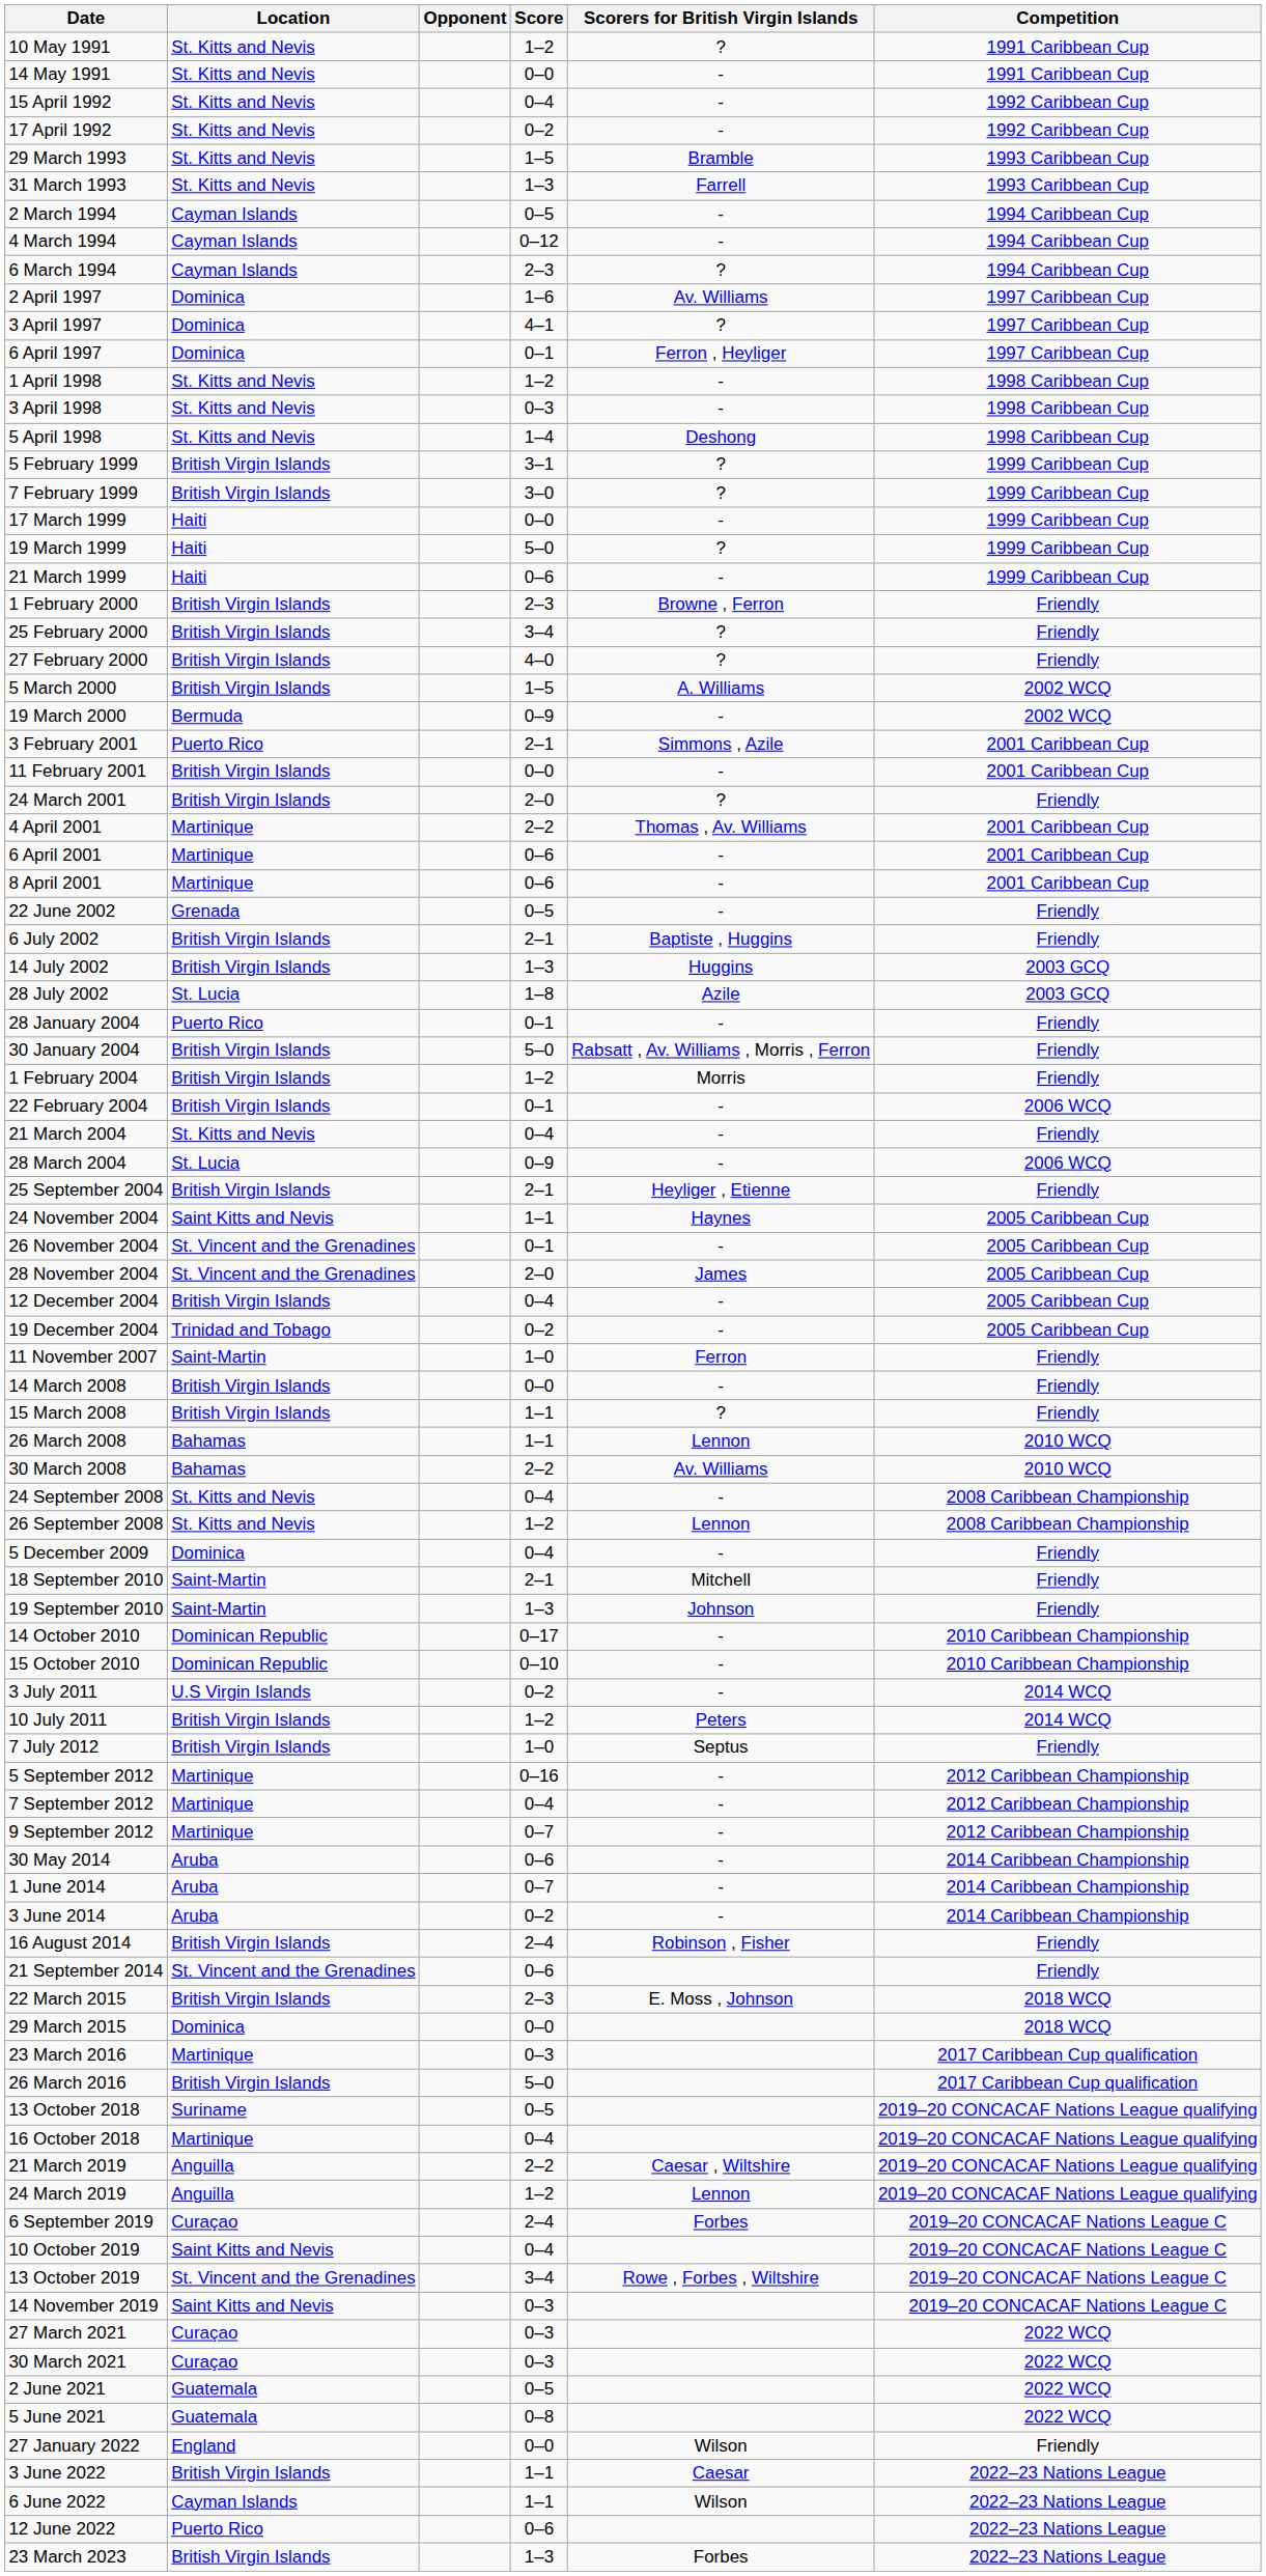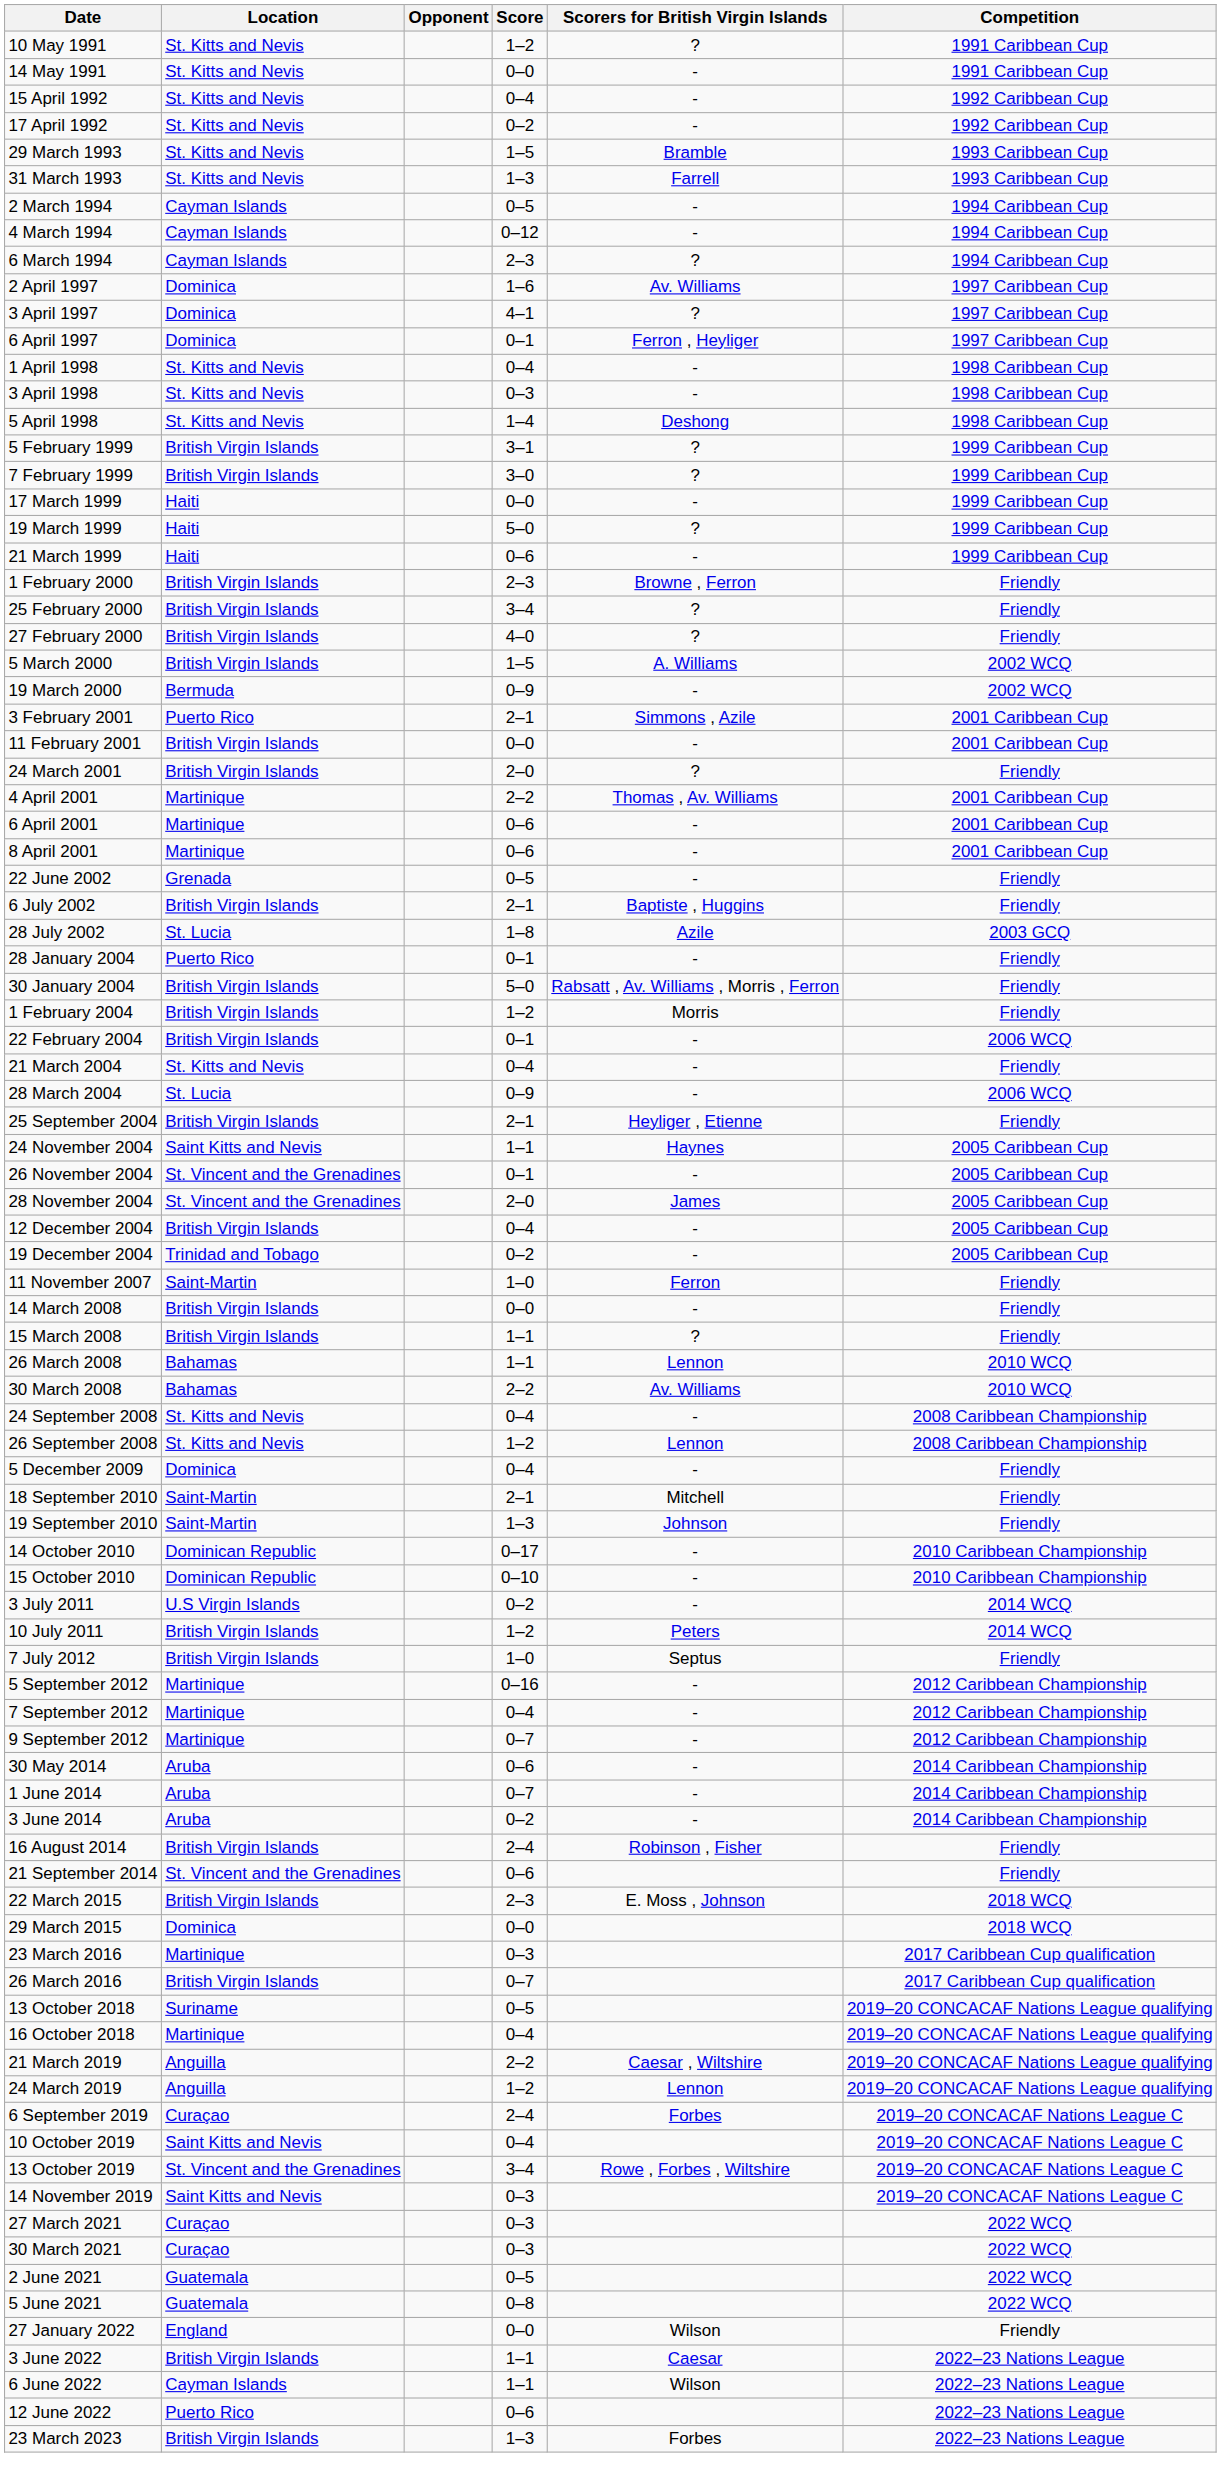1 April 1998 | Score: 1–2 -> 0–4
- row: 14 July 2002 | British Virgin Islands | 1–3 | Huggins | 2003 GCQ
26 March 2016 | Score: 5–0 -> 0–7
